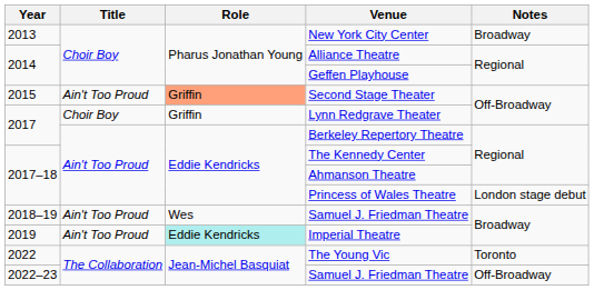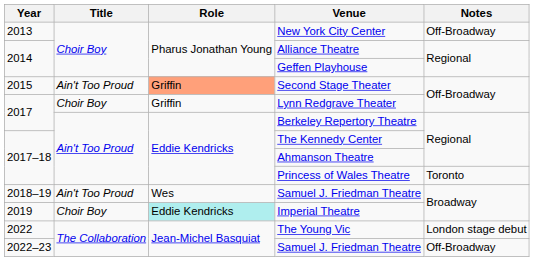New York City Center | Notes: Broadway -> Off-Broadway
Princess of Wales Theatre | Notes: London stage debut -> Toronto
Imperial Theatre | Title: Ain't Too Proud -> Choir Boy
The Young Vic | Notes: Toronto -> London stage debut
